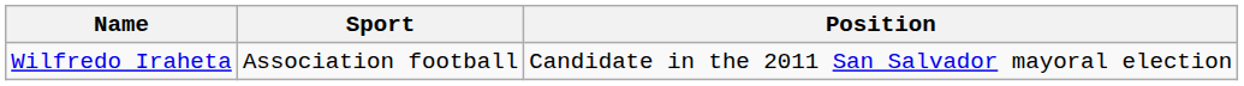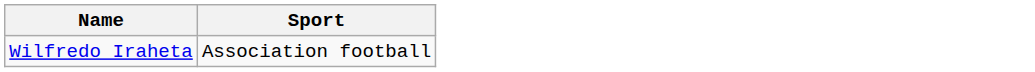- column: Position | Candidate in the 2011 San Salvador mayoral election
